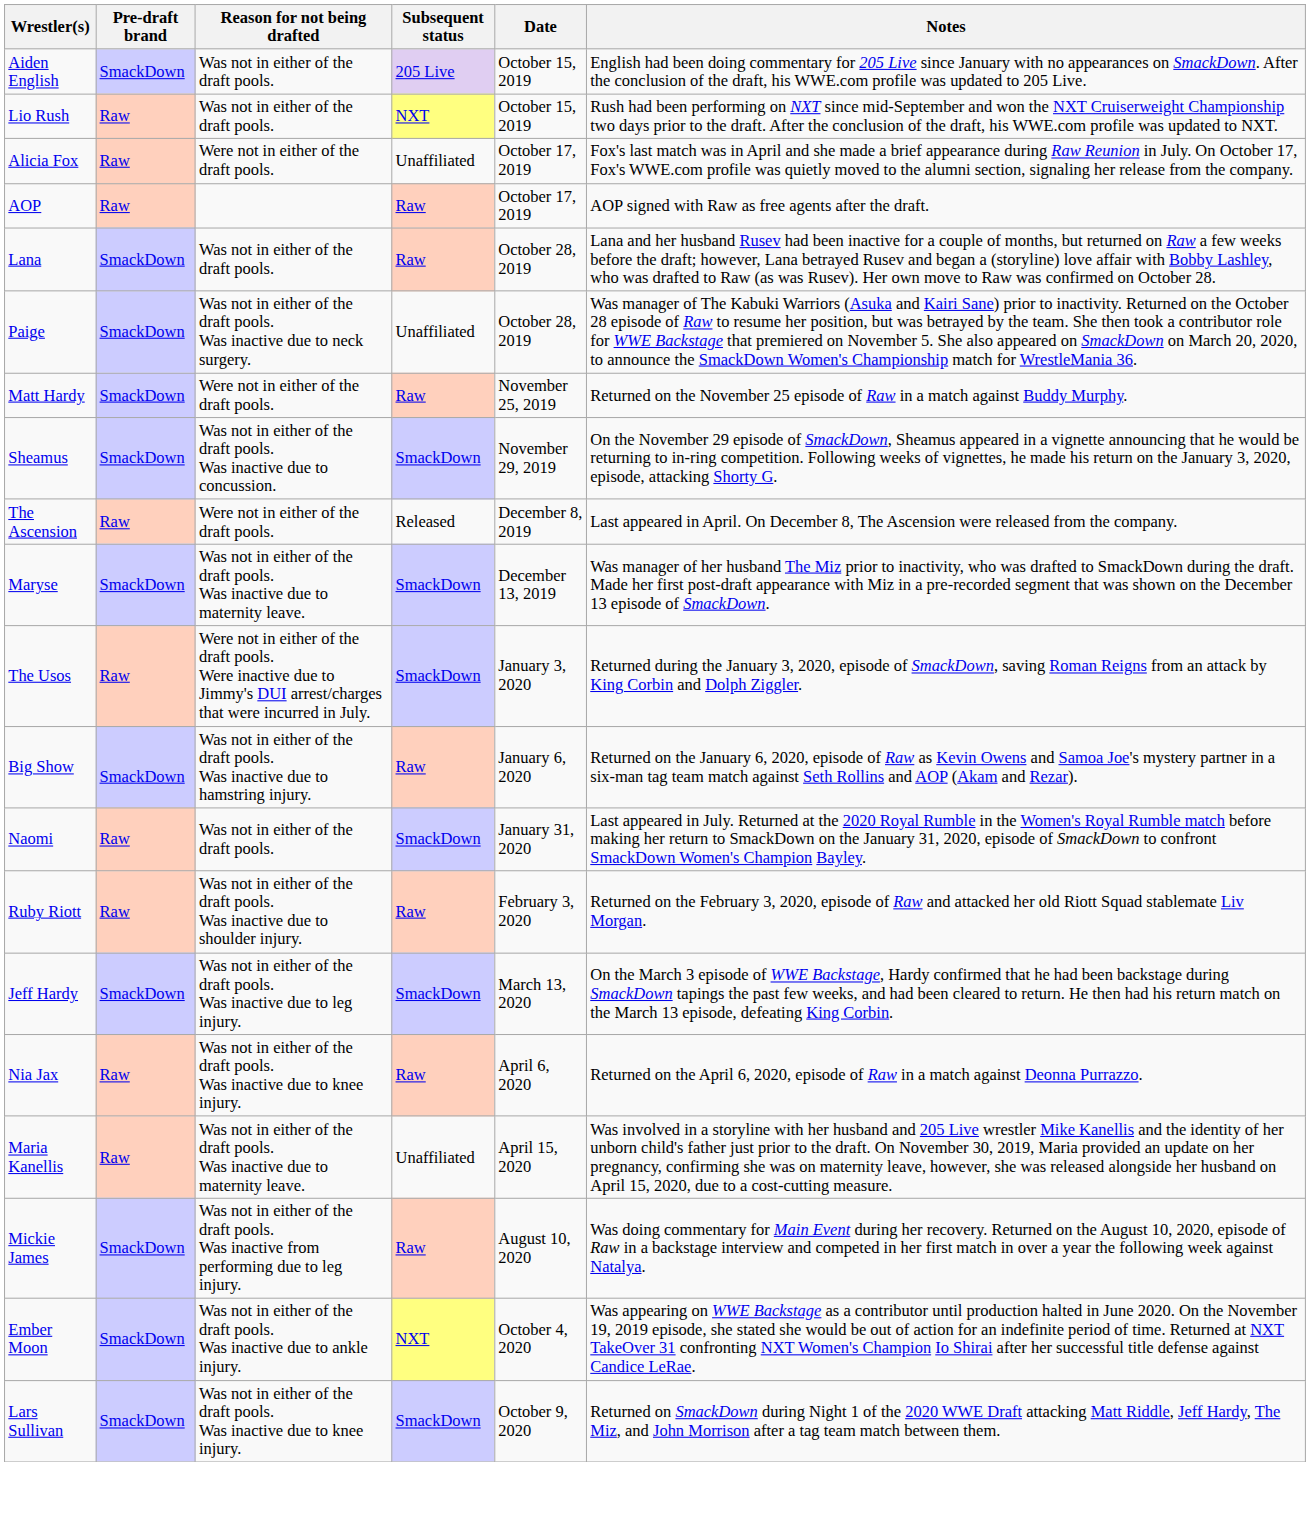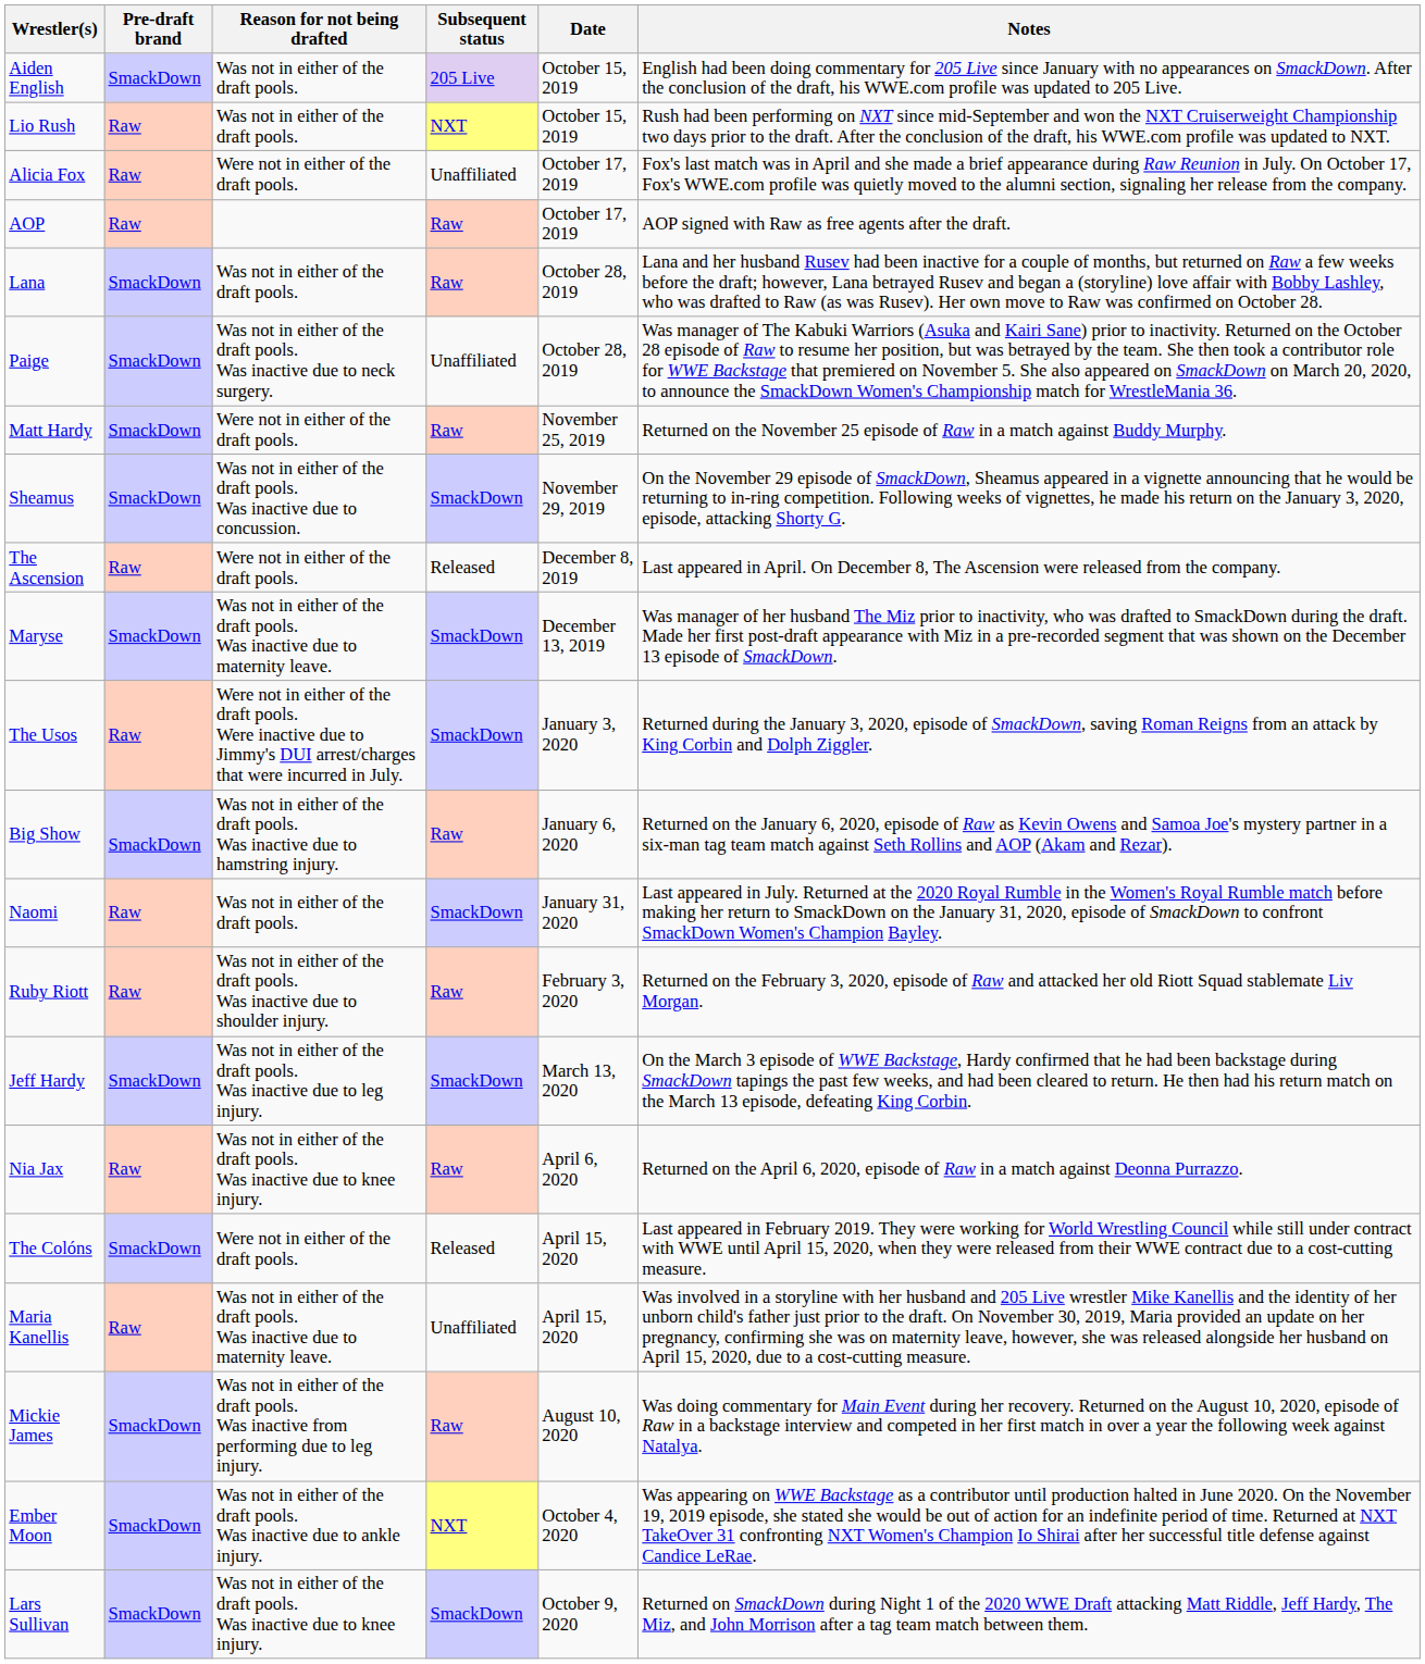+ row: The Colóns | SmackDown | Were not in either of the draft pools. | Released | April 15, 2020 | Last appeared in February 2019. They were working for World Wrestling Council while still under contract with WWE until April 15, 2020, when they were released from their WWE contract due to a cost-cutting measure.
